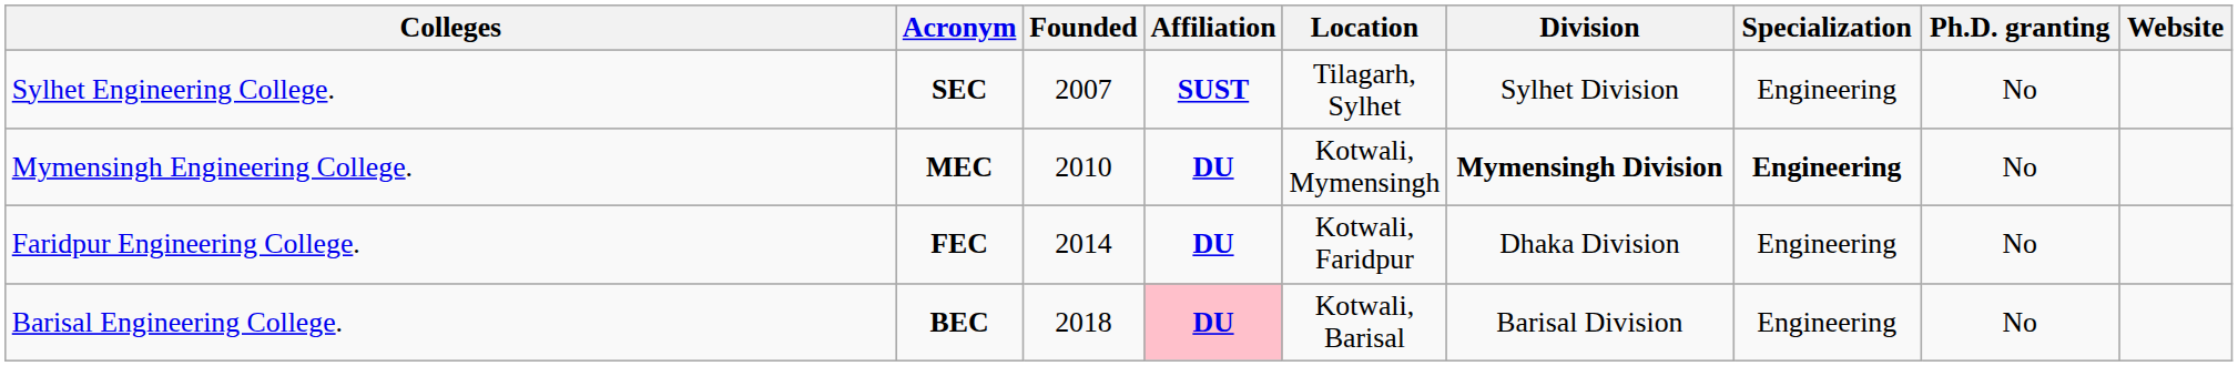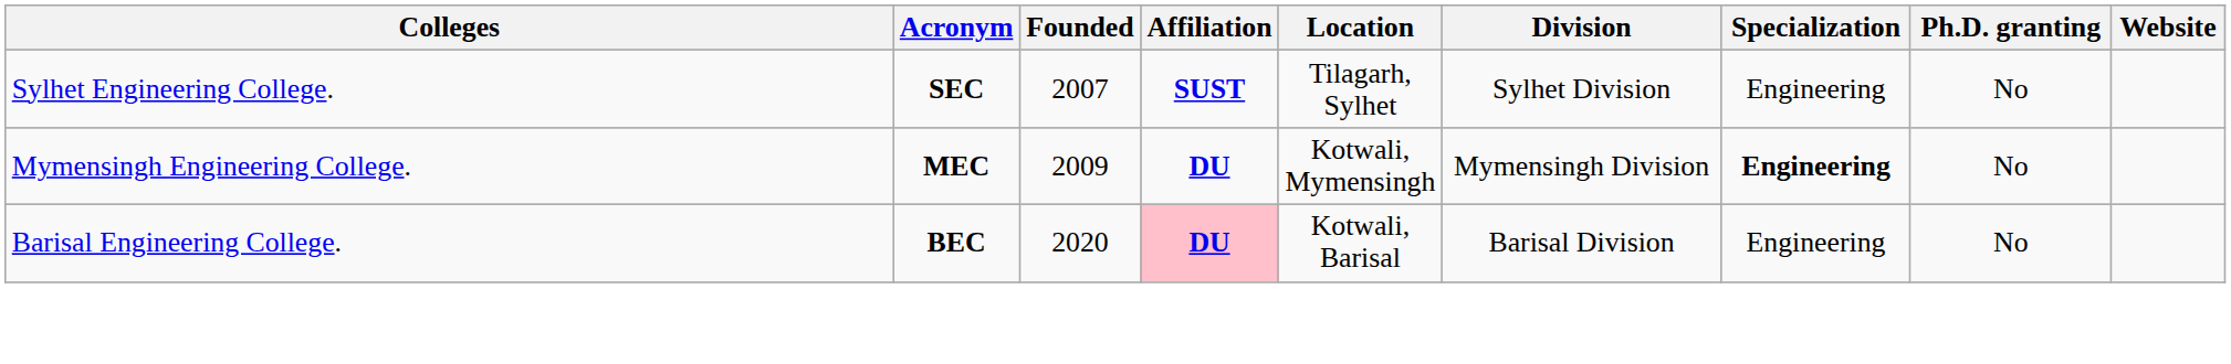Mymensingh Engineering College. | Founded: 2010 -> 2009
Mymensingh Engineering College. | Division: bold -> normal
- row: Faridpur Engineering College. | FEC | 2014 | DU | Kotwali, Faridpur | Dhaka Division | Engineering | No
Barisal Engineering College. | Founded: 2018 -> 2020
